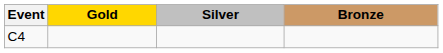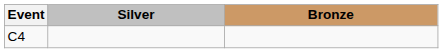- column: Gold
